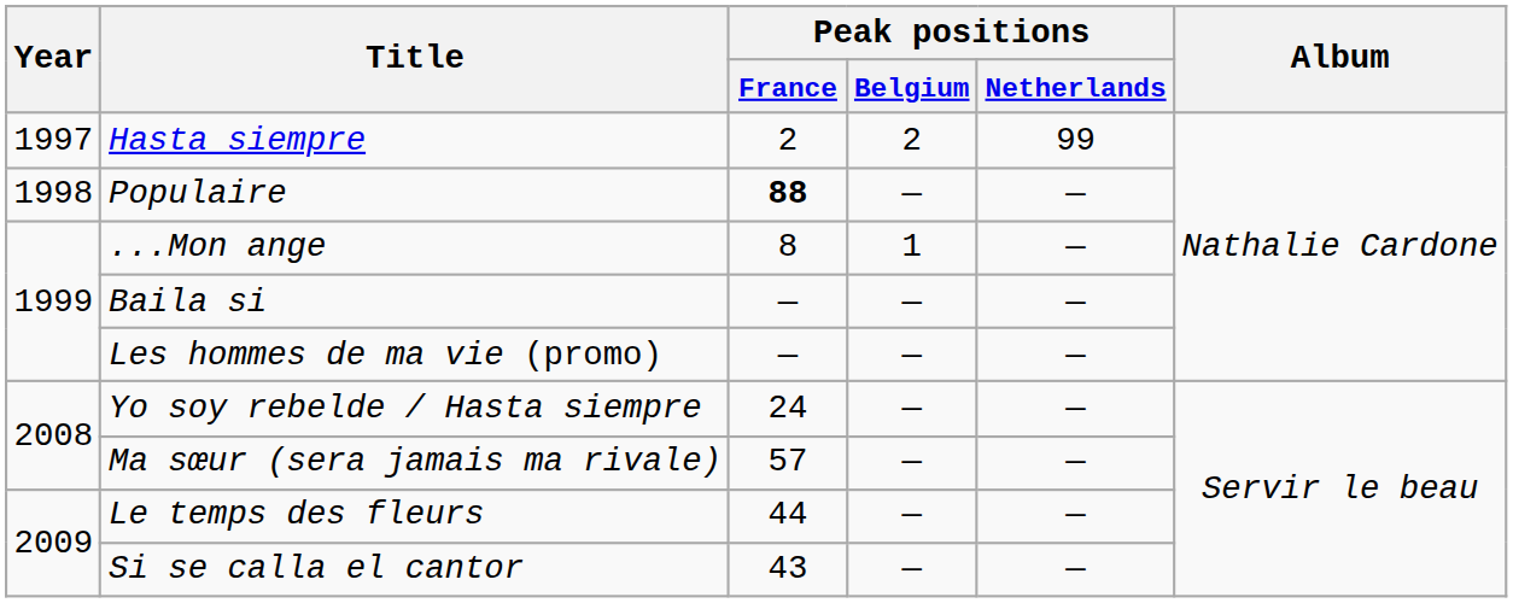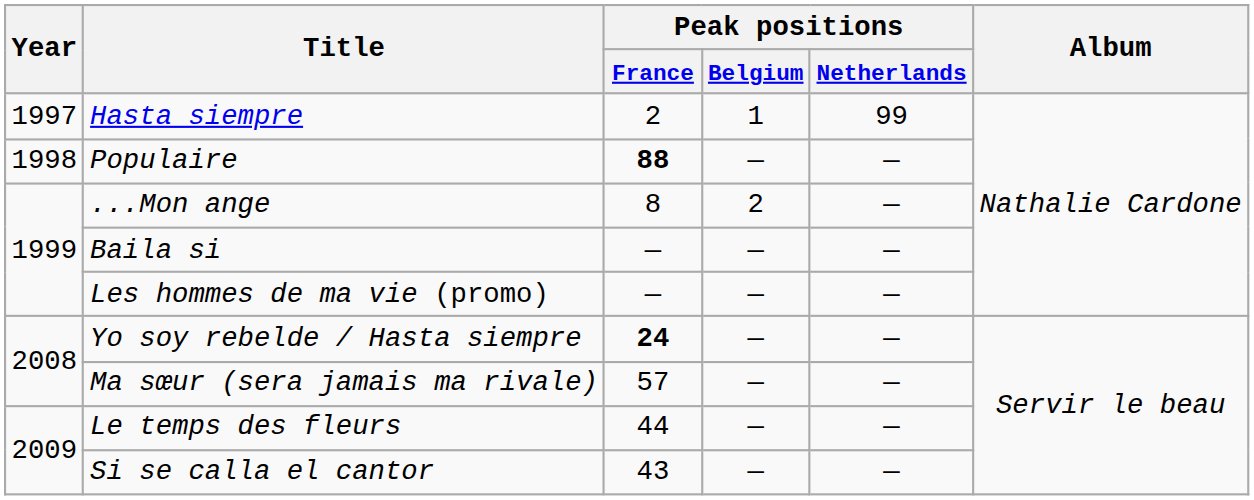Hasta siempre | Peak positions / Belgium: 2 -> 1
...Mon ange | Peak positions / Belgium: 1 -> 2
Yo soy rebelde / Hasta siempre | Peak positions / France: normal -> bold
